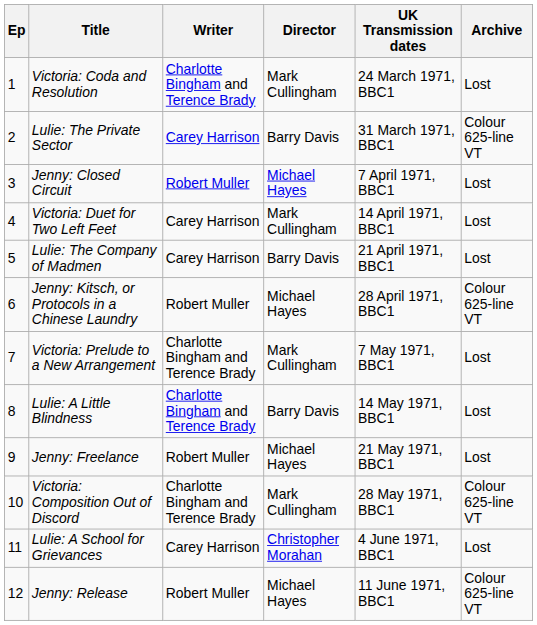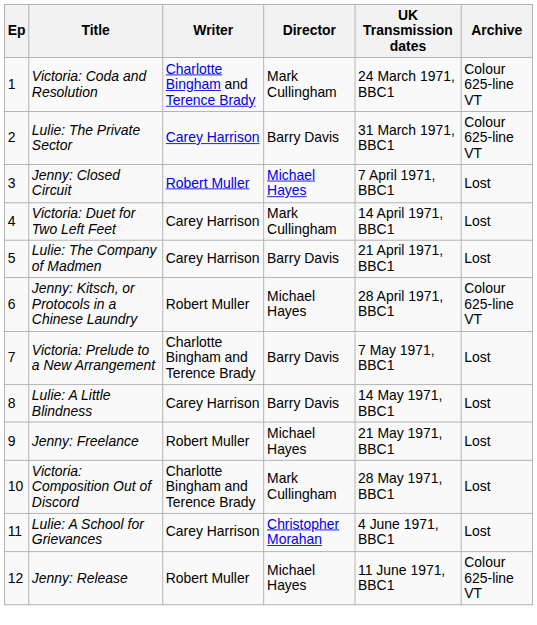Victoria: Coda and Resolution | Archive: Lost -> Colour 625-line VT
Victoria: Prelude to a New Arrangement | Director: Mark Cullingham -> Barry Davis
Lulie: A Little Blindness | Writer: Charlotte Bingham and Terence Brady -> Carey Harrison
Victoria: Composition Out of Discord | Archive: Colour 625-line VT -> Lost
